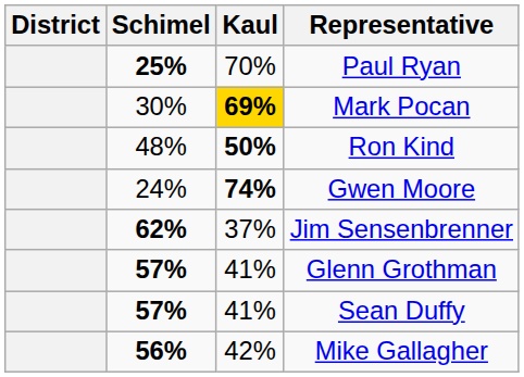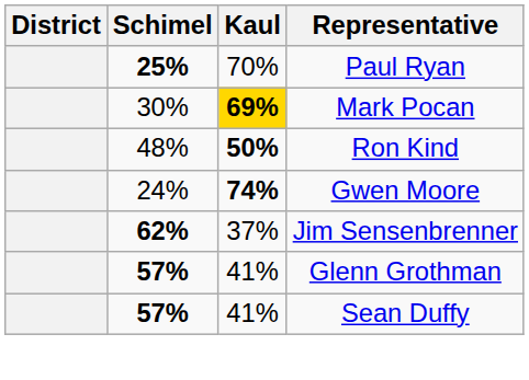- row: 56% | 42% | Mike Gallagher
